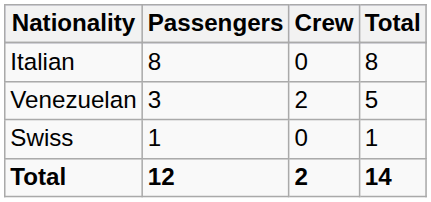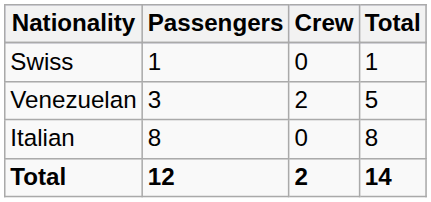rows swapped: Italian <-> Swiss
